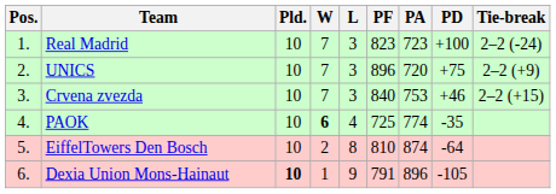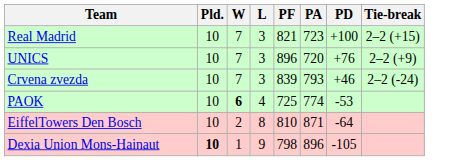- column: Pos. | 1. | 2. | 3. | 4. | 5. | 6.
Real Madrid | PF: 823 -> 821
Real Madrid | Tie-break: 2–2 (-24) -> 2–2 (+15)
UNICS | PD: +75 -> +76
Crvena zvezda | PF: 840 -> 839
Crvena zvezda | PA: 753 -> 793
Crvena zvezda | Tie-break: 2–2 (+15) -> 2–2 (-24)
PAOK | PD: -35 -> -53
EiffelTowers Den Bosch | PA: 874 -> 871
Dexia Union Mons-Hainaut | PF: 791 -> 798
